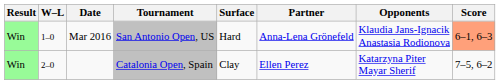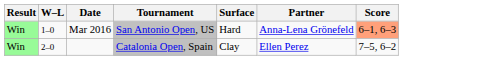- column: Opponents | Klaudia Jans-Ignacik Anastasia Rodionova | Katarzyna Piter Mayar Sherif
